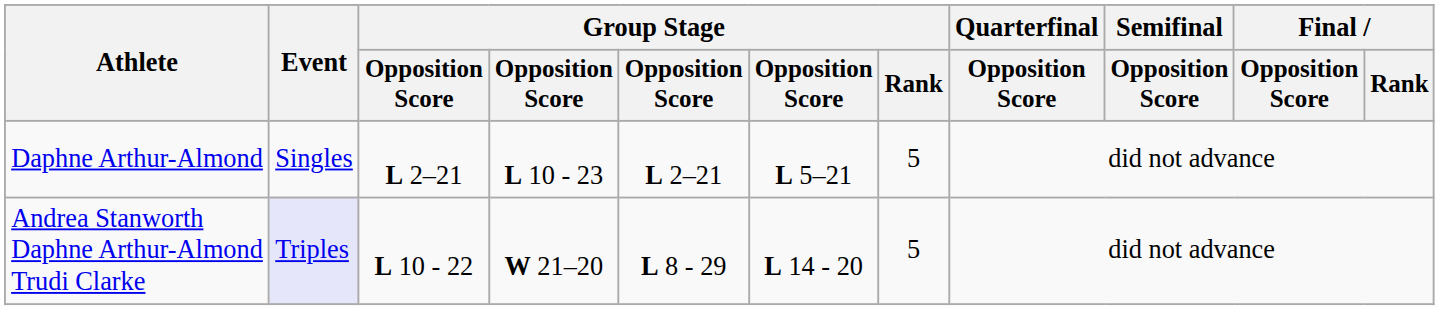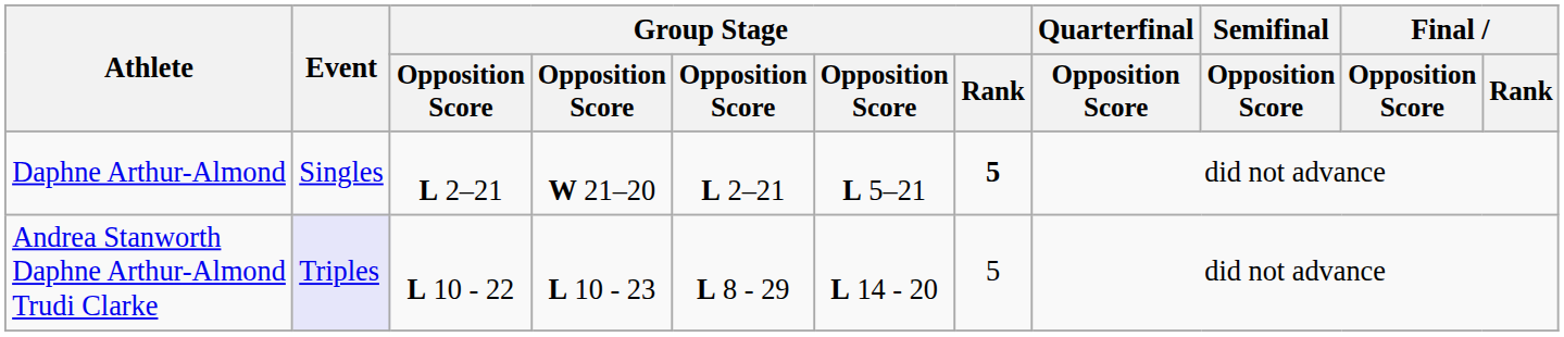Daphne Arthur-Almond | column 4: L 10 - 23 -> W 21–20
Daphne Arthur-Almond | Group Stage / Rank: normal -> bold
Andrea Stanworth Daphne Arthur-Almond Trudi Clarke | column 4: W 21–20 -> L 10 - 23
